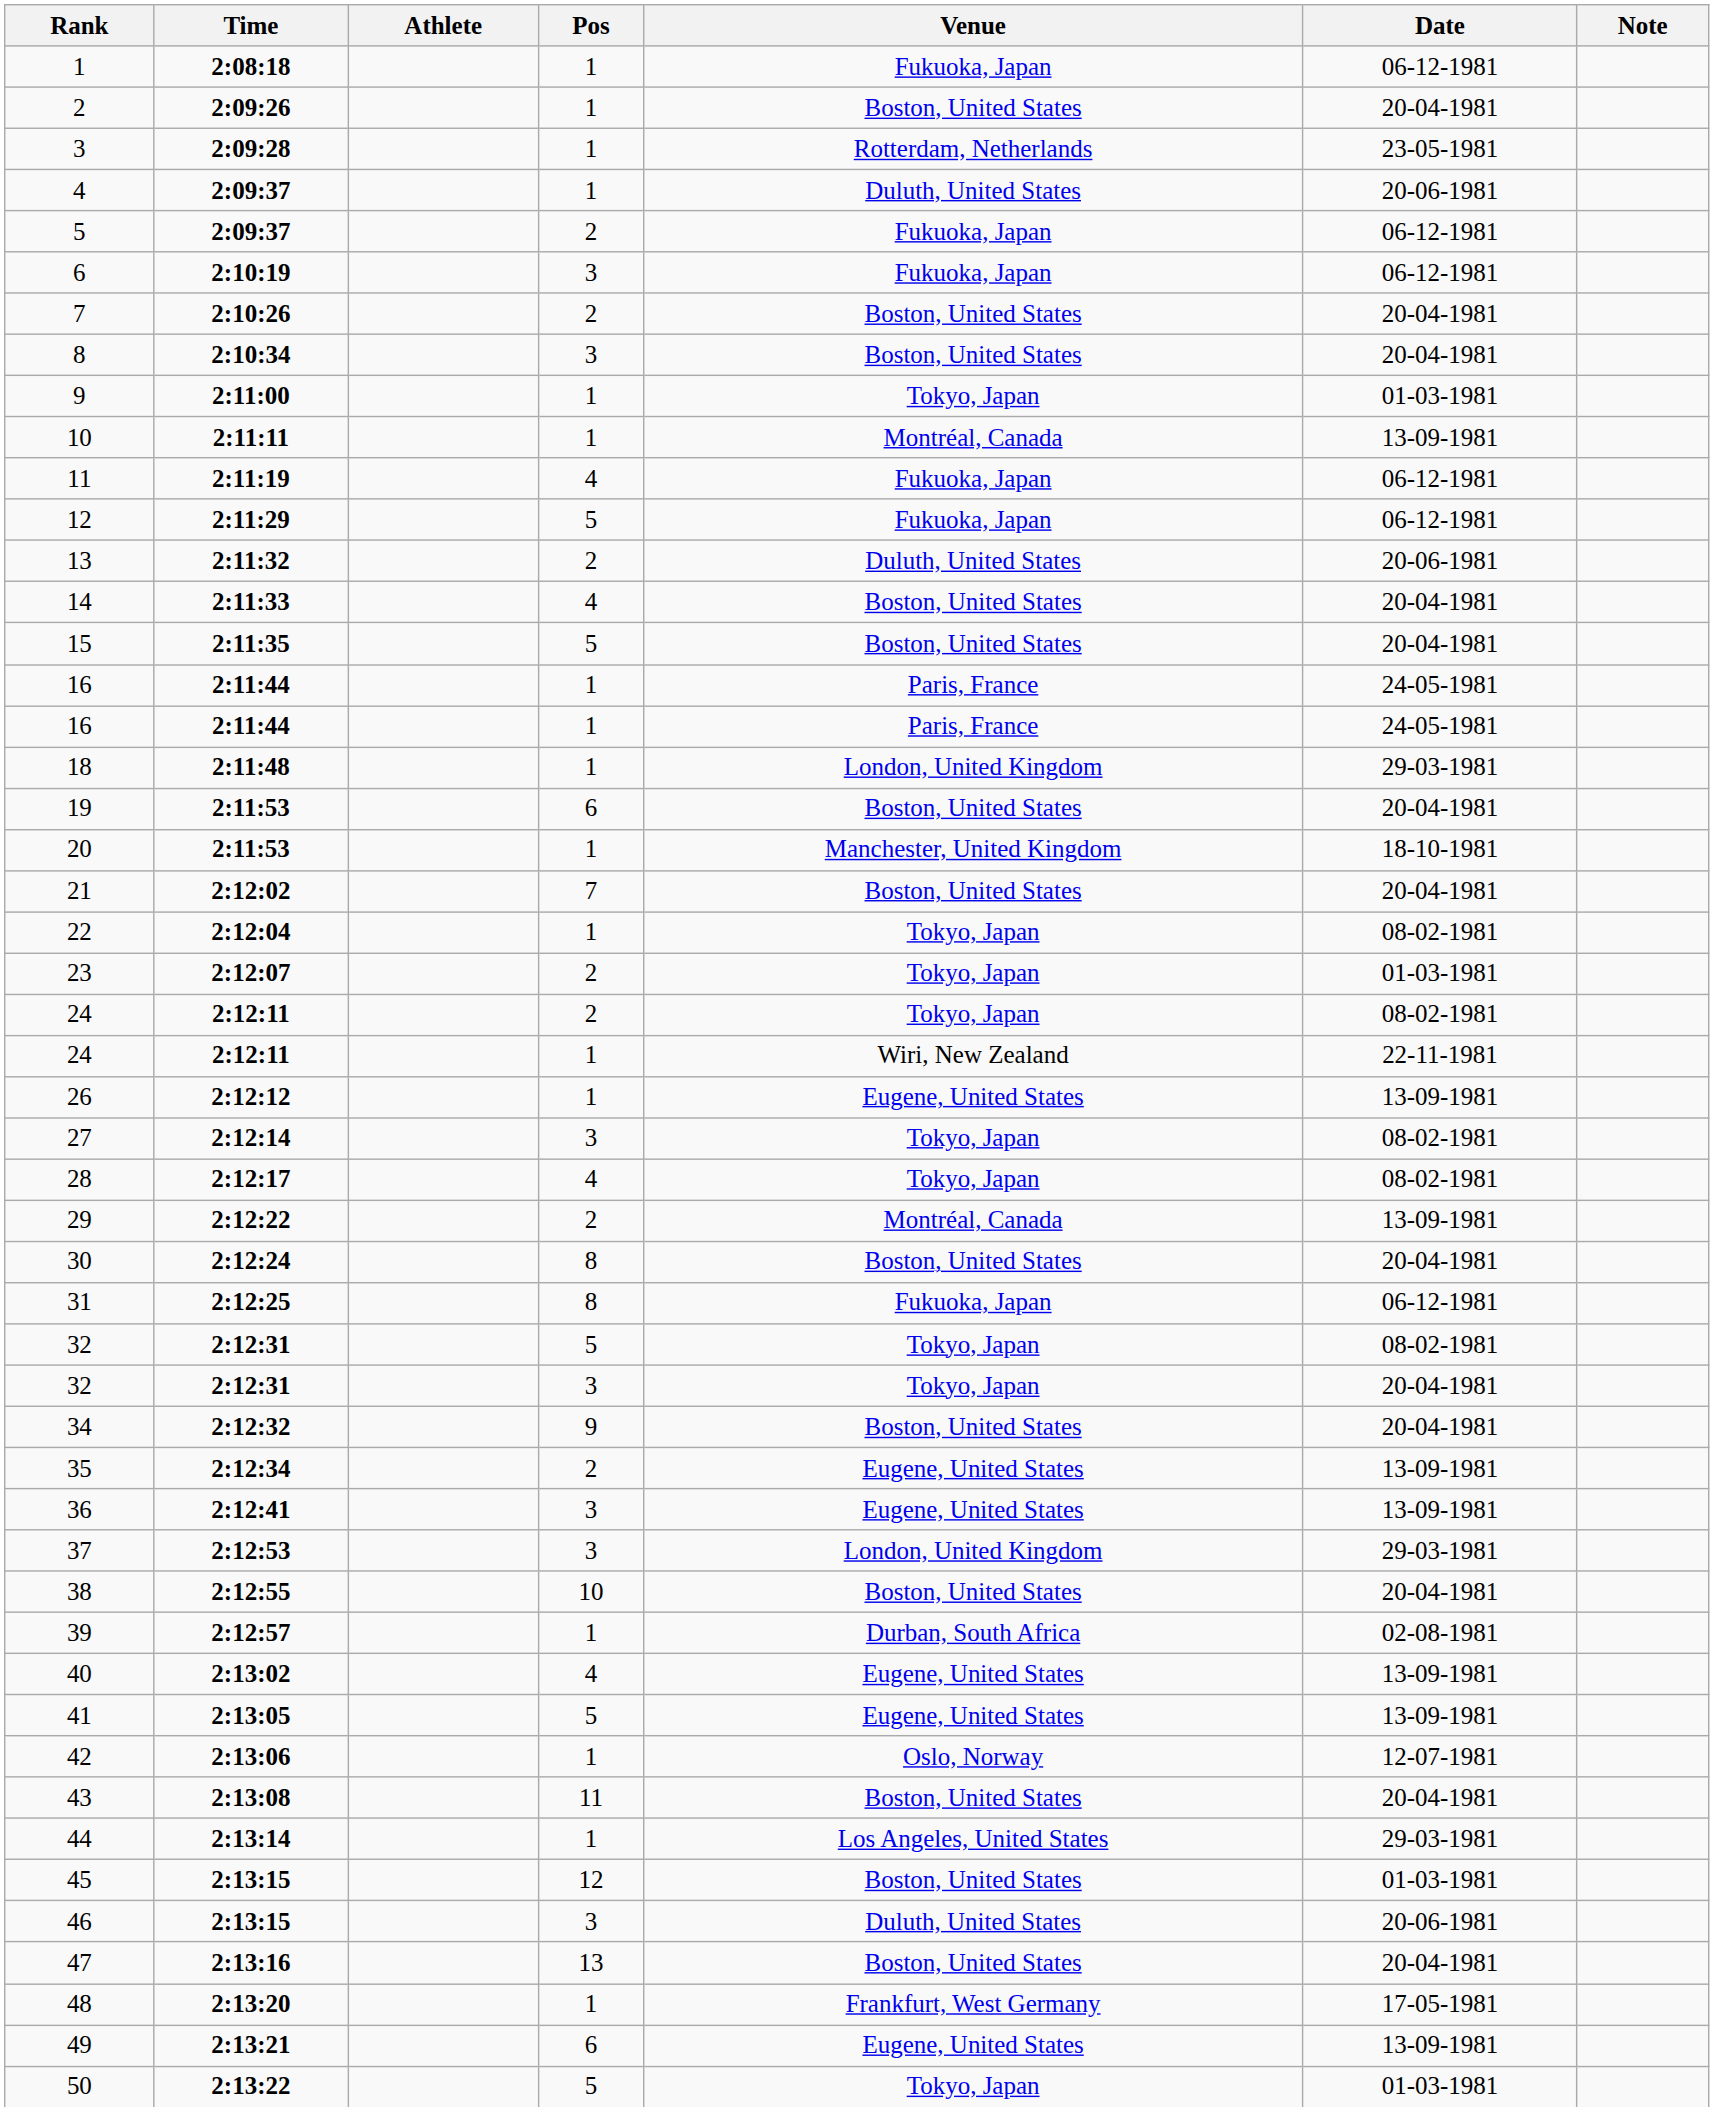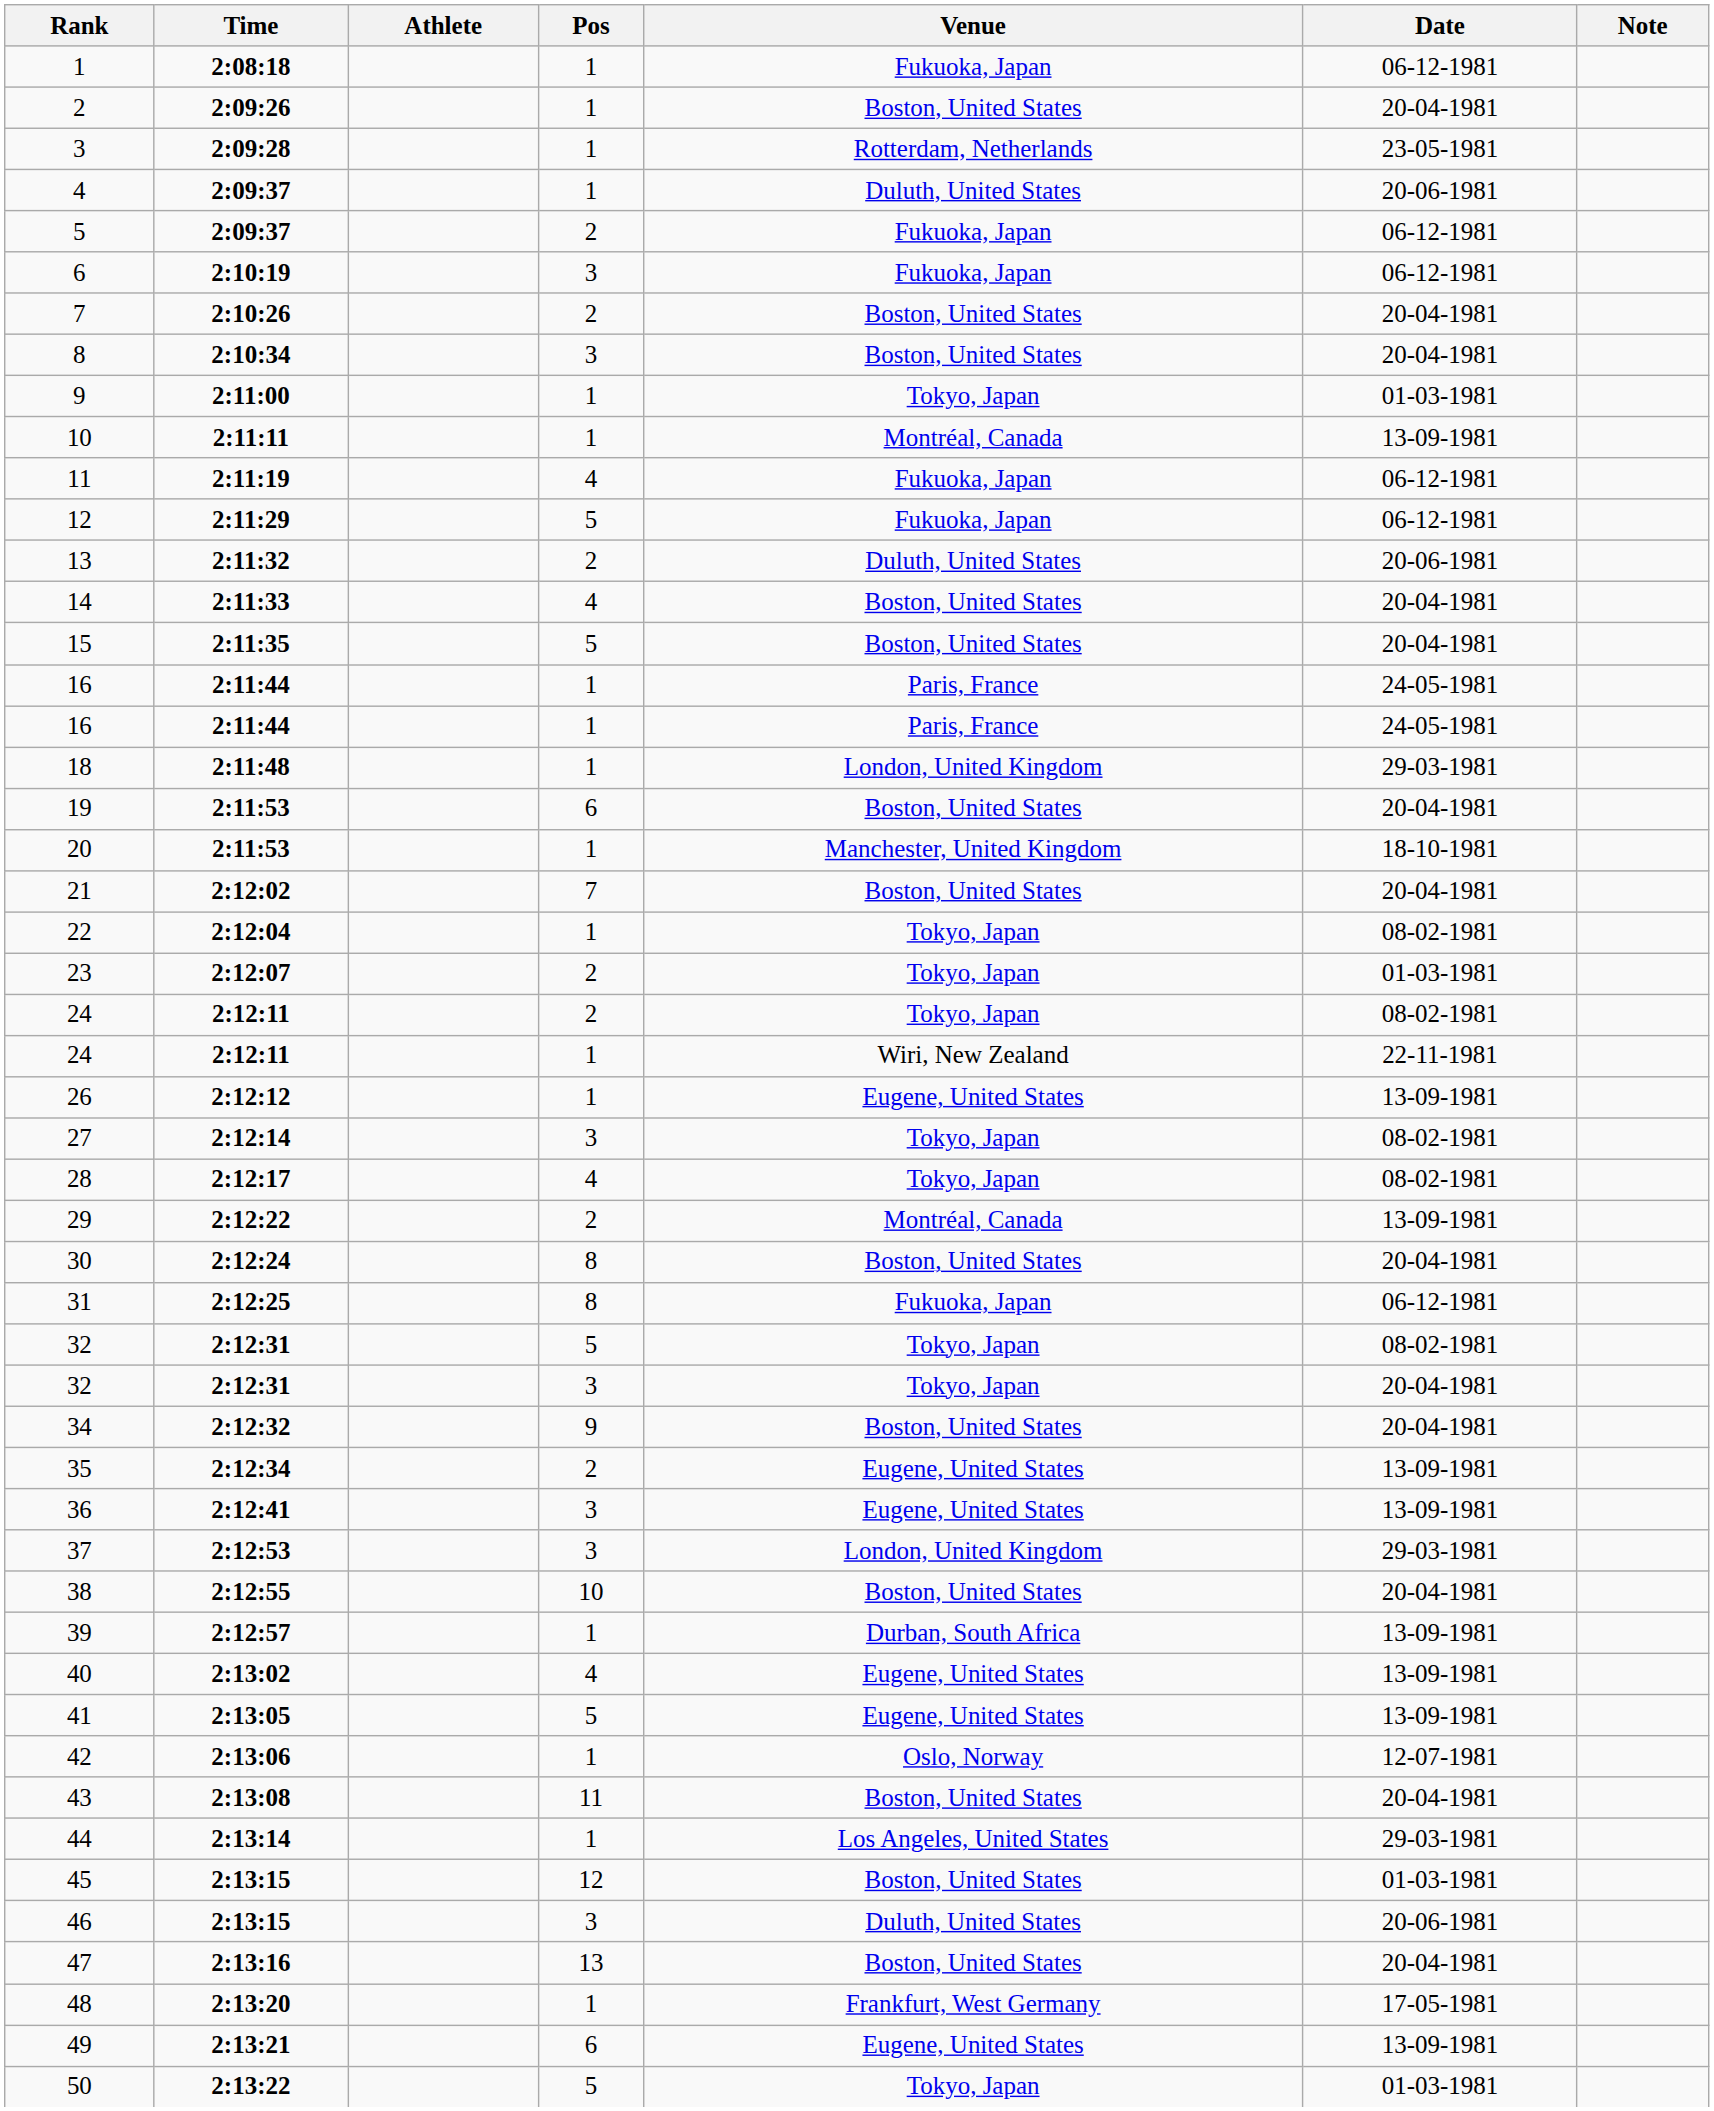39 | Date: 02-08-1981 -> 13-09-1981
